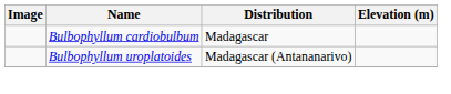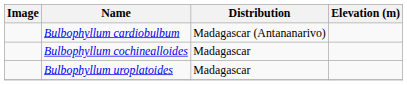Bulbophyllum cardiobulbum | Distribution: Madagascar -> Madagascar (Antananarivo)
+ row: Bulbophyllum cochinealloides | Madagascar
Bulbophyllum uroplatoides | Distribution: Madagascar (Antananarivo) -> Madagascar
